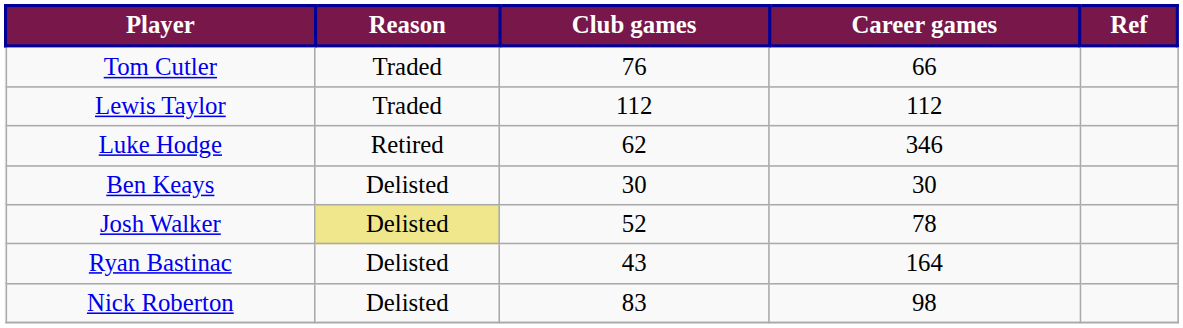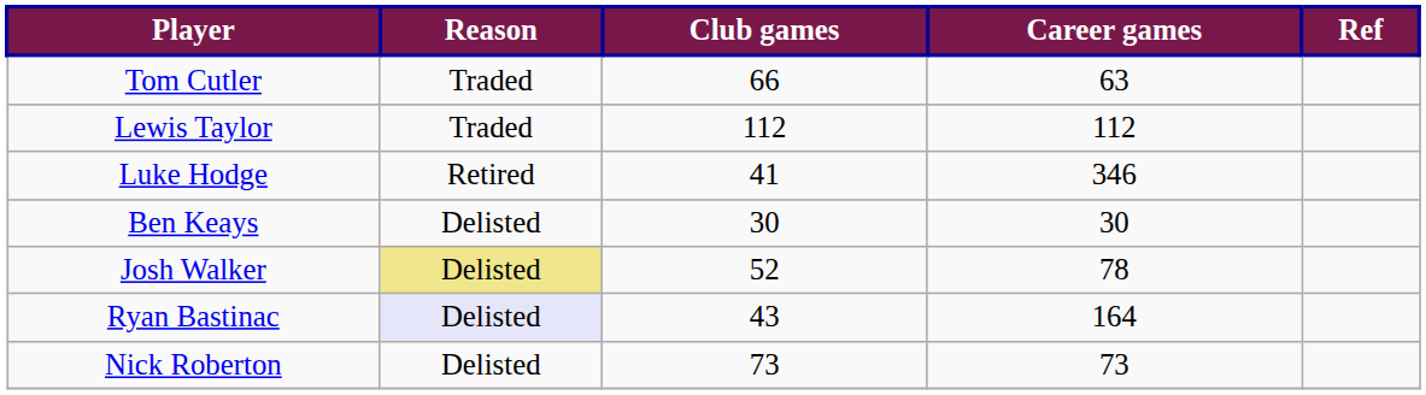Tom Cutler | Club games: 76 -> 66
Tom Cutler | Career games: 66 -> 63
Luke Hodge | Club games: 62 -> 41
Ryan Bastinac | Reason: no background -> lavender background
Nick Roberton | Club games: 83 -> 73
Nick Roberton | Career games: 98 -> 73
